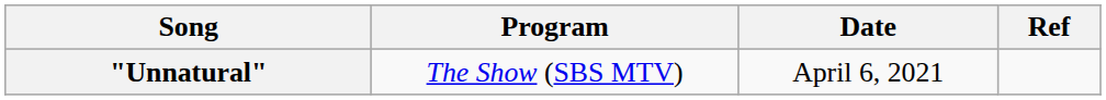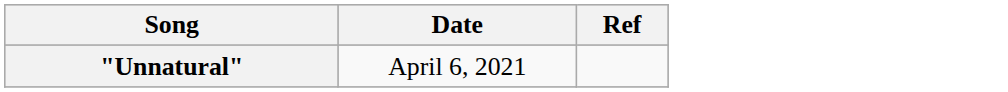- column: Program | The Show (SBS MTV)
